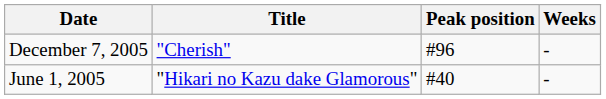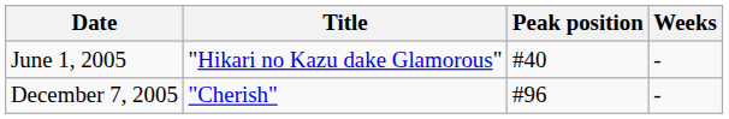rows swapped: June 1, 2005 <-> December 7, 2005
